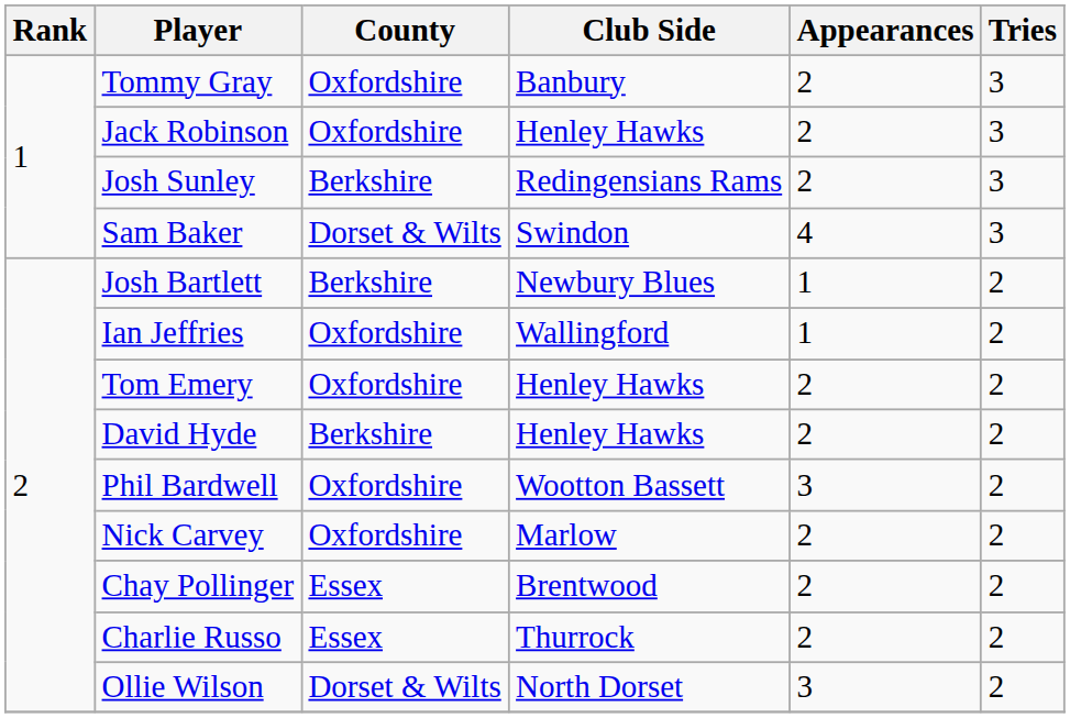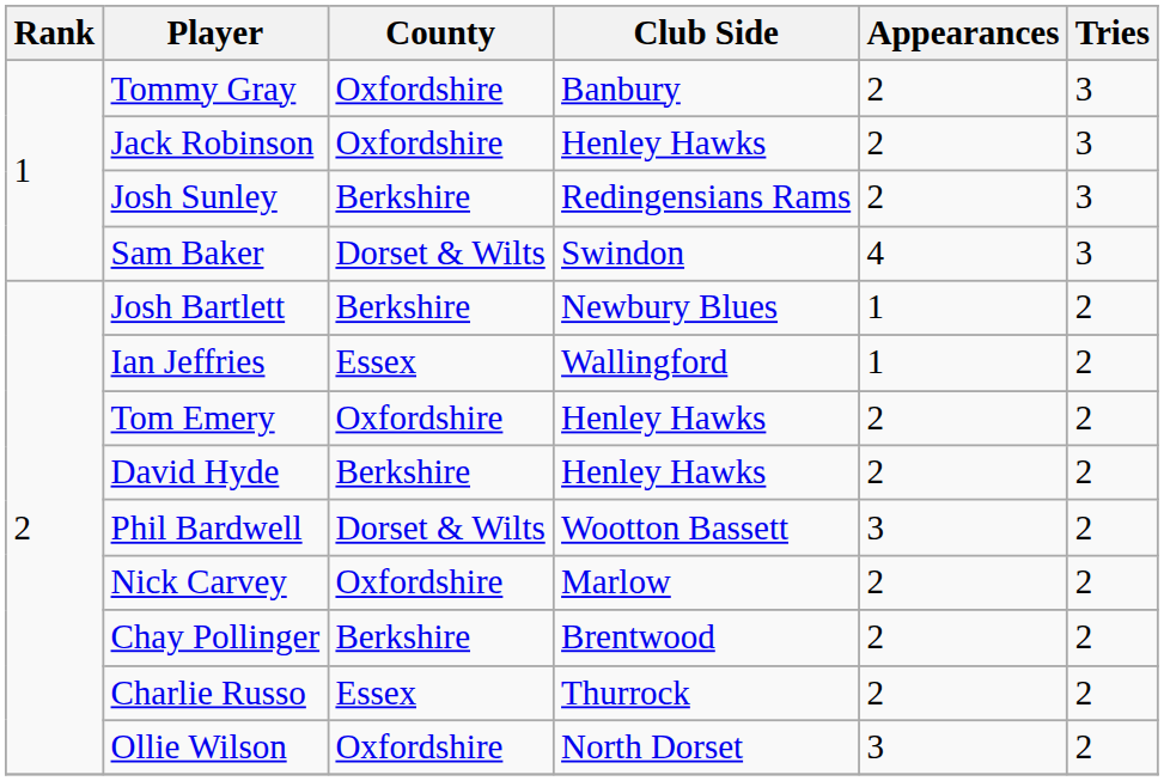Ian Jeffries | County: Oxfordshire -> Essex
Phil Bardwell | County: Oxfordshire -> Dorset & Wilts
Chay Pollinger | County: Essex -> Berkshire
Ollie Wilson | County: Dorset & Wilts -> Oxfordshire
